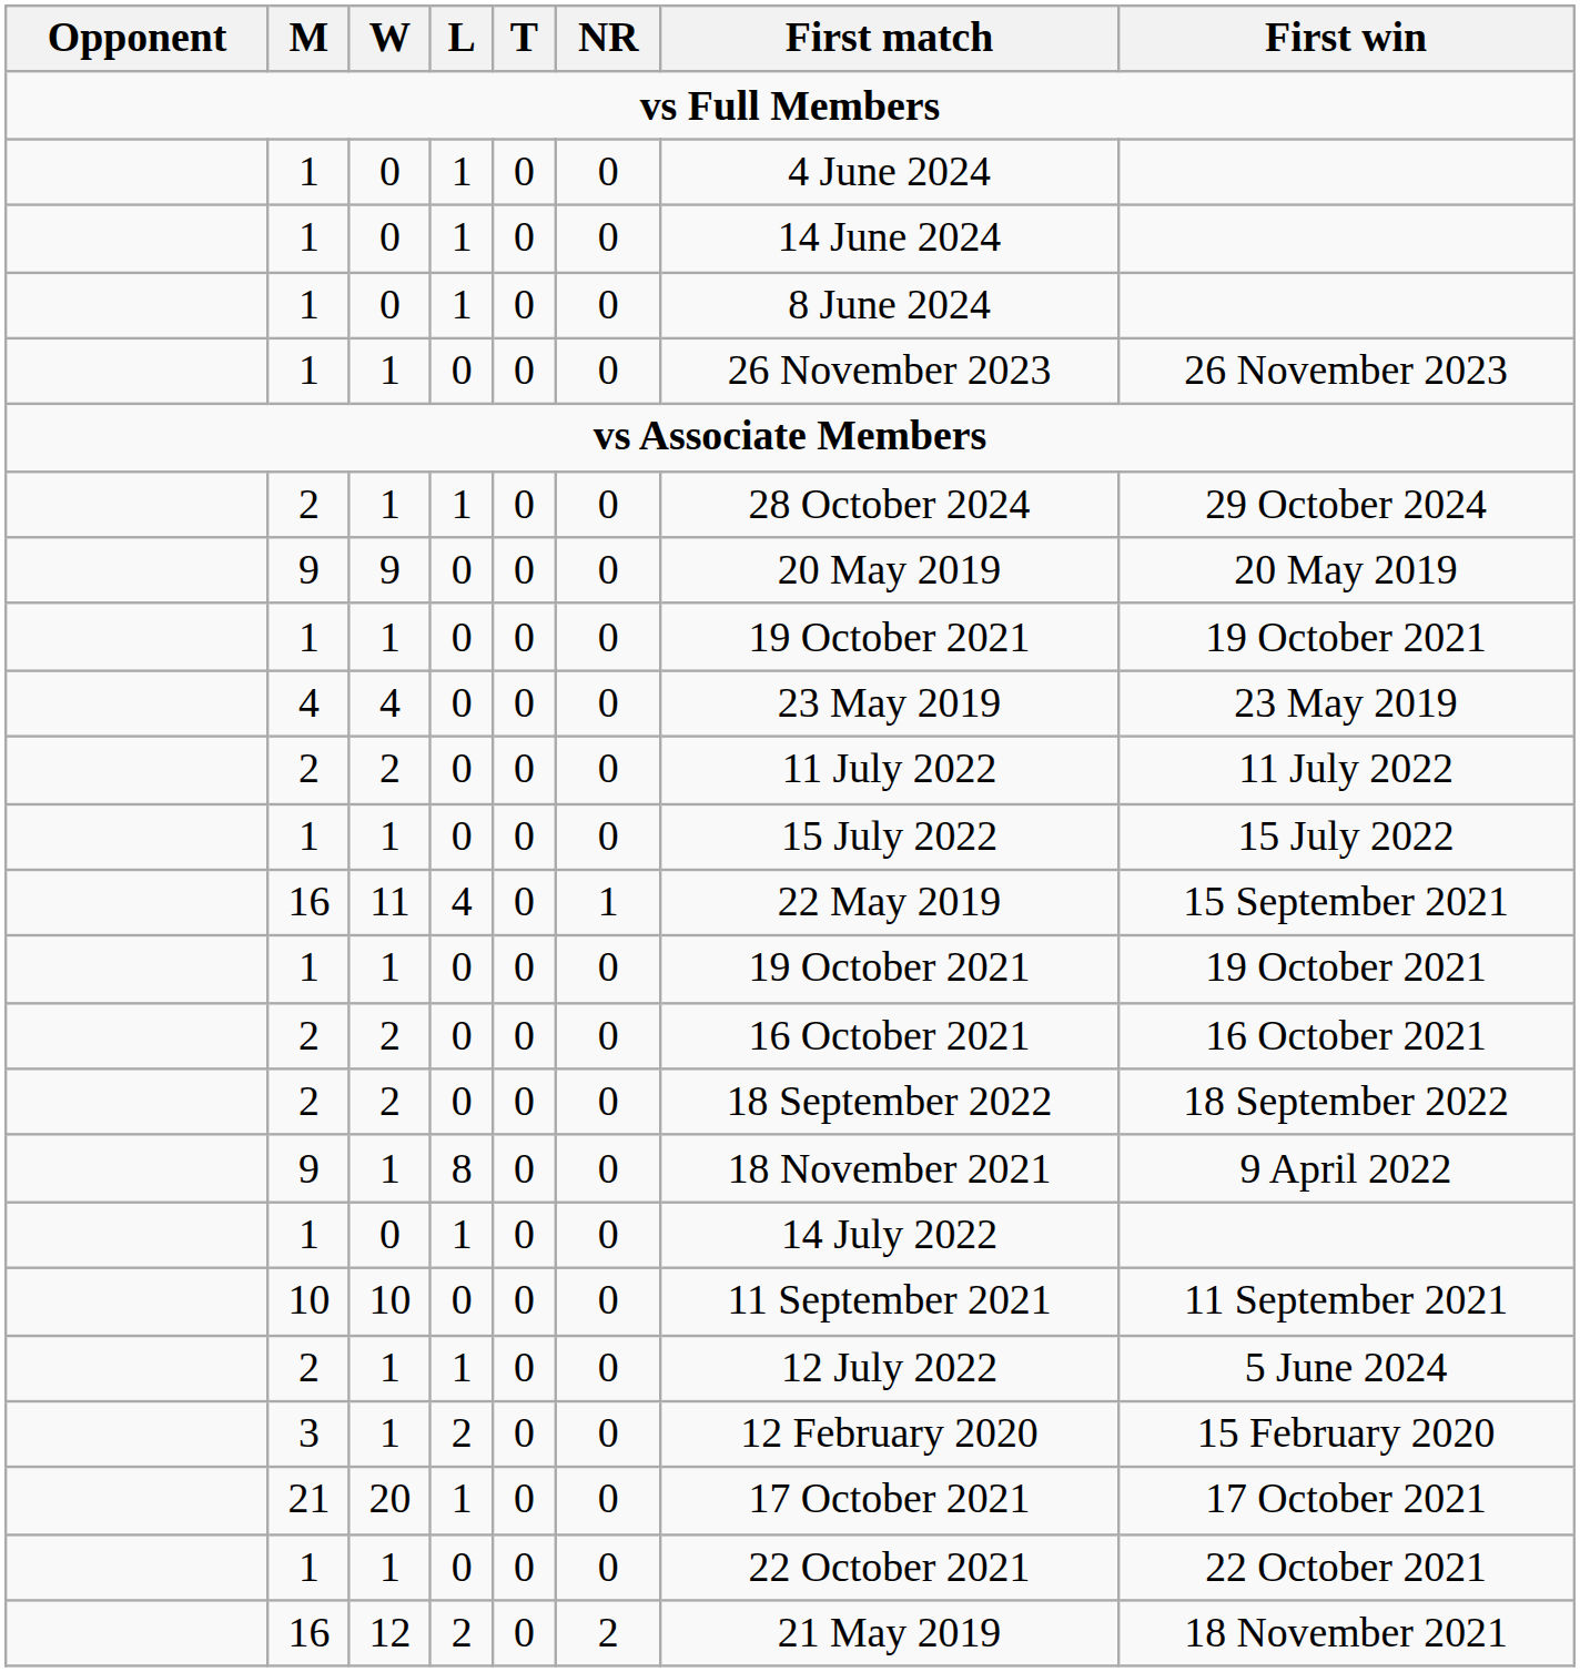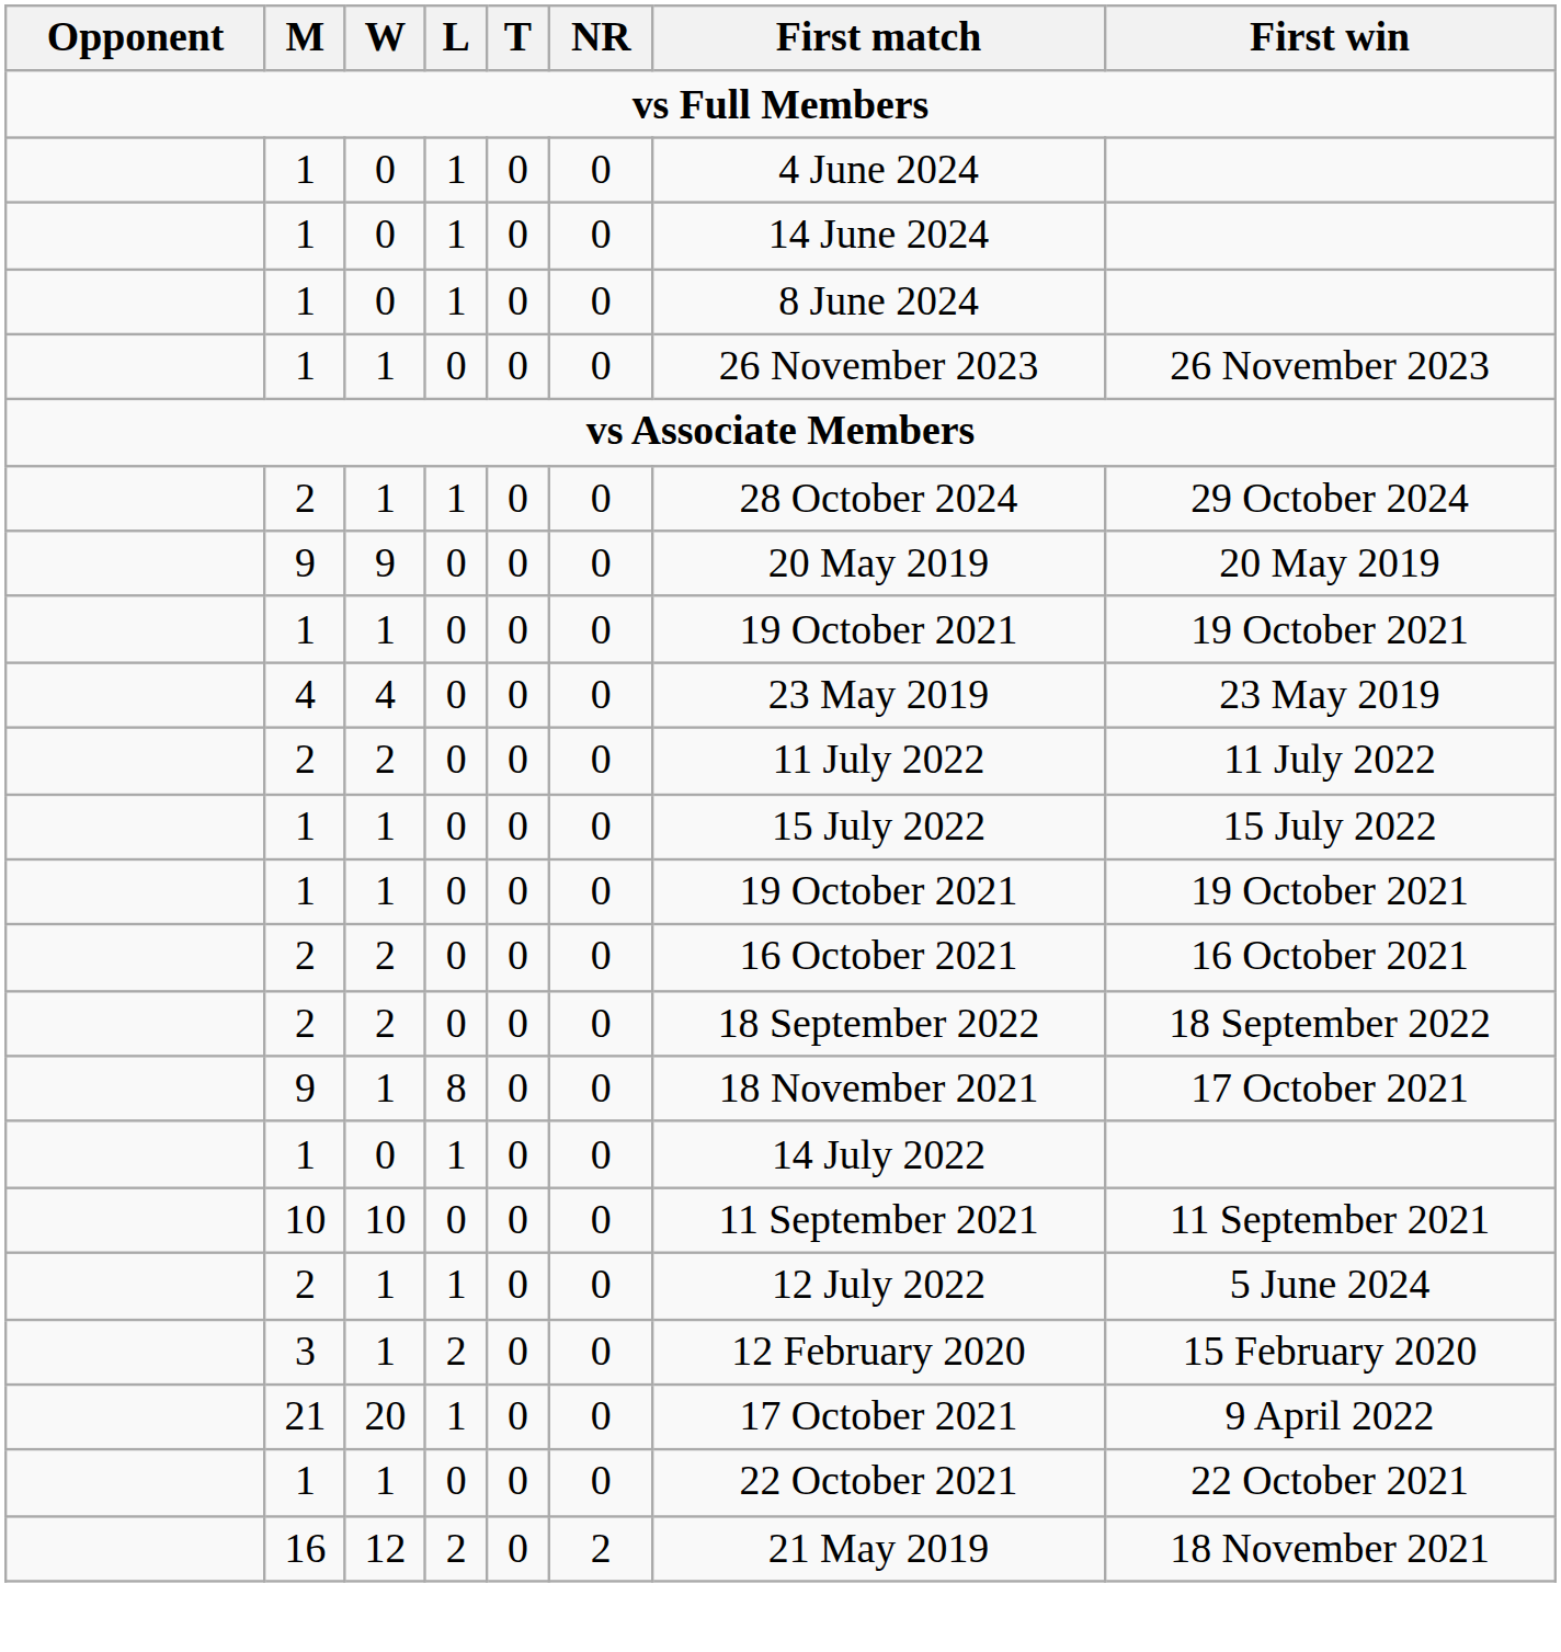- row: 16 | 11 | 4 | 0 | 1 | 22 May 2019 | 15 September 2021
9 / 1 | First win: 9 April 2022 -> 17 October 2021
20 | First win: 17 October 2021 -> 9 April 2022
